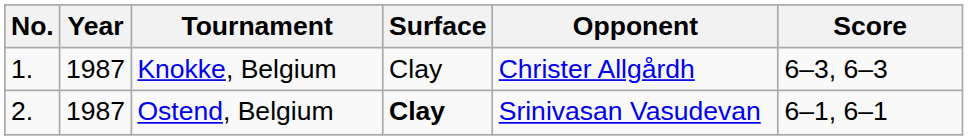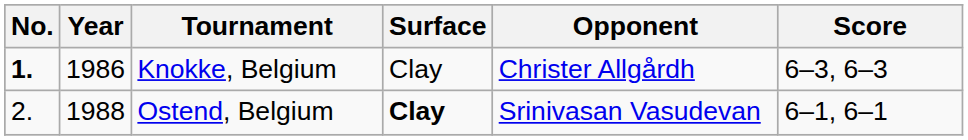Knokke, Belgium | No.: normal -> bold
Knokke, Belgium | Year: 1987 -> 1986
Ostend, Belgium | Year: 1987 -> 1988
